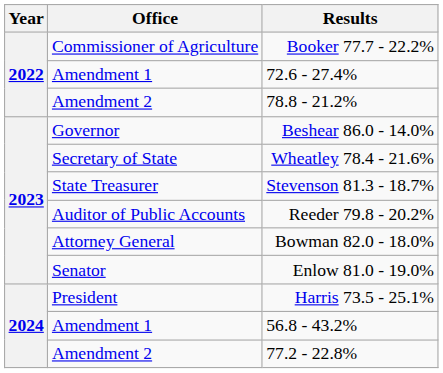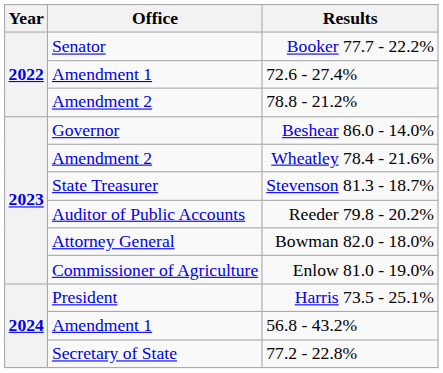Booker 77.7 - 22.2% | Office: Commissioner of Agriculture -> Senator
Wheatley 78.4 - 21.6% | Office: Secretary of State -> Amendment 2
Enlow 81.0 - 19.0% | Office: Senator -> Commissioner of Agriculture
77.2 - 22.8% | Office: Amendment 2 -> Secretary of State
